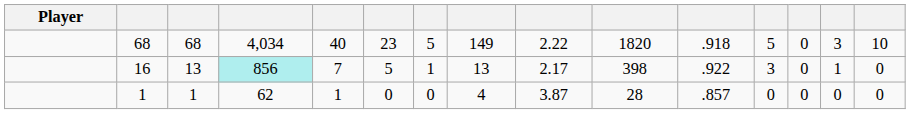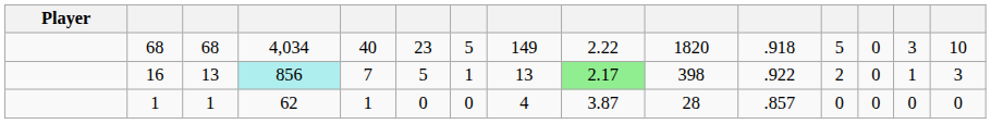16 | column 9: no background -> lightgreen background
16 | column 12: 3 -> 2
16 | column 15: 0 -> 3
